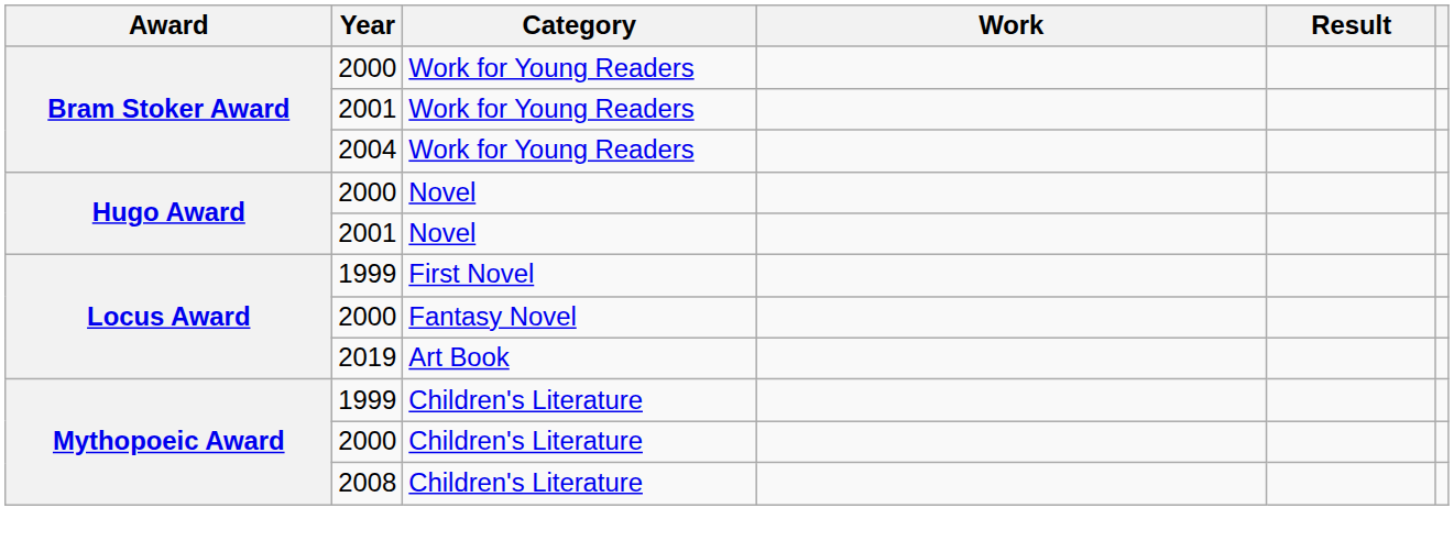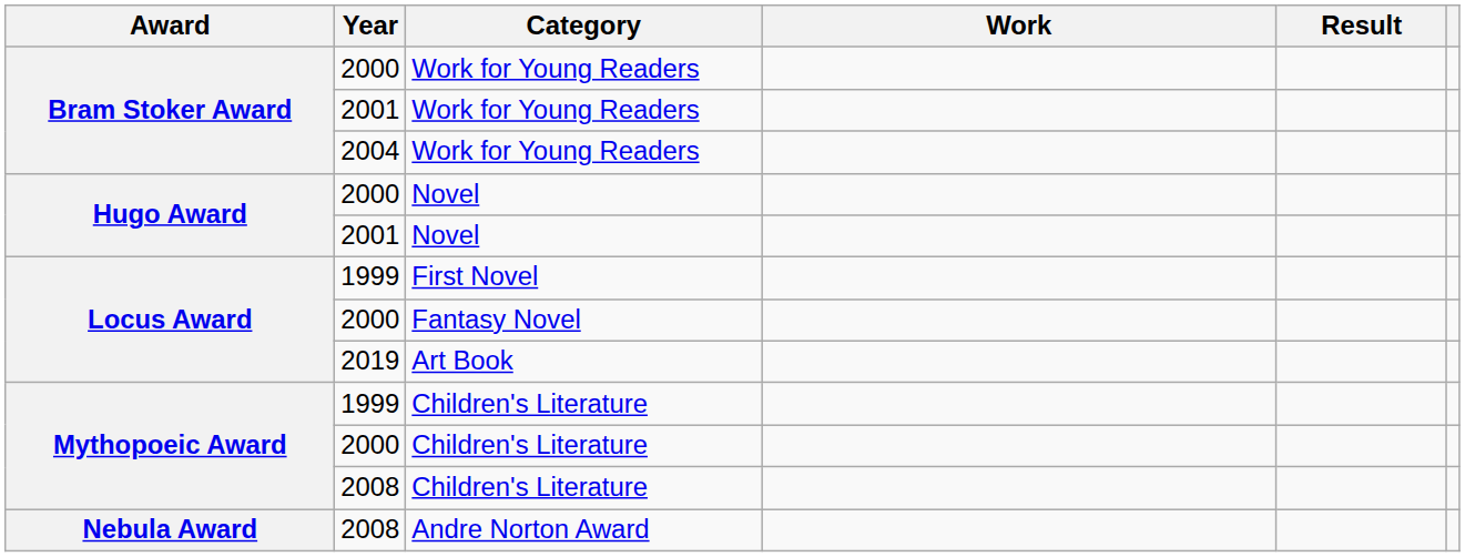+ row: Nebula Award | 2008 | Andre Norton Award
